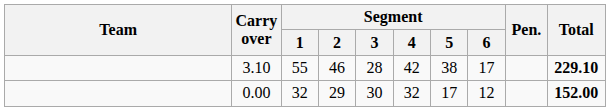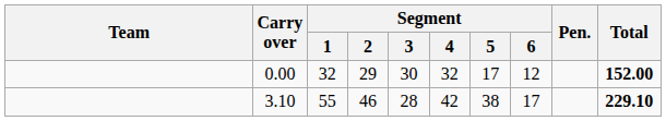rows swapped: 3.10 <-> 0.00
